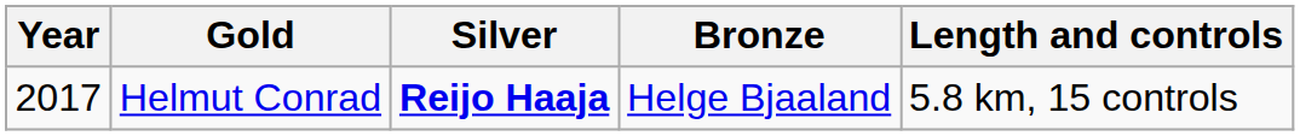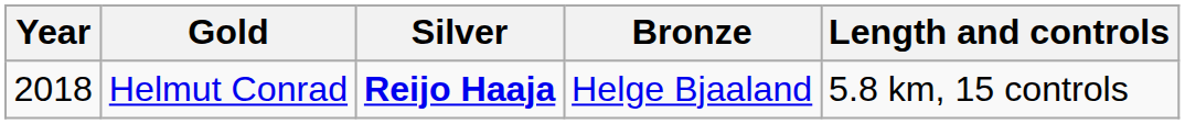Helmut Conrad | Year: 2017 -> 2018
